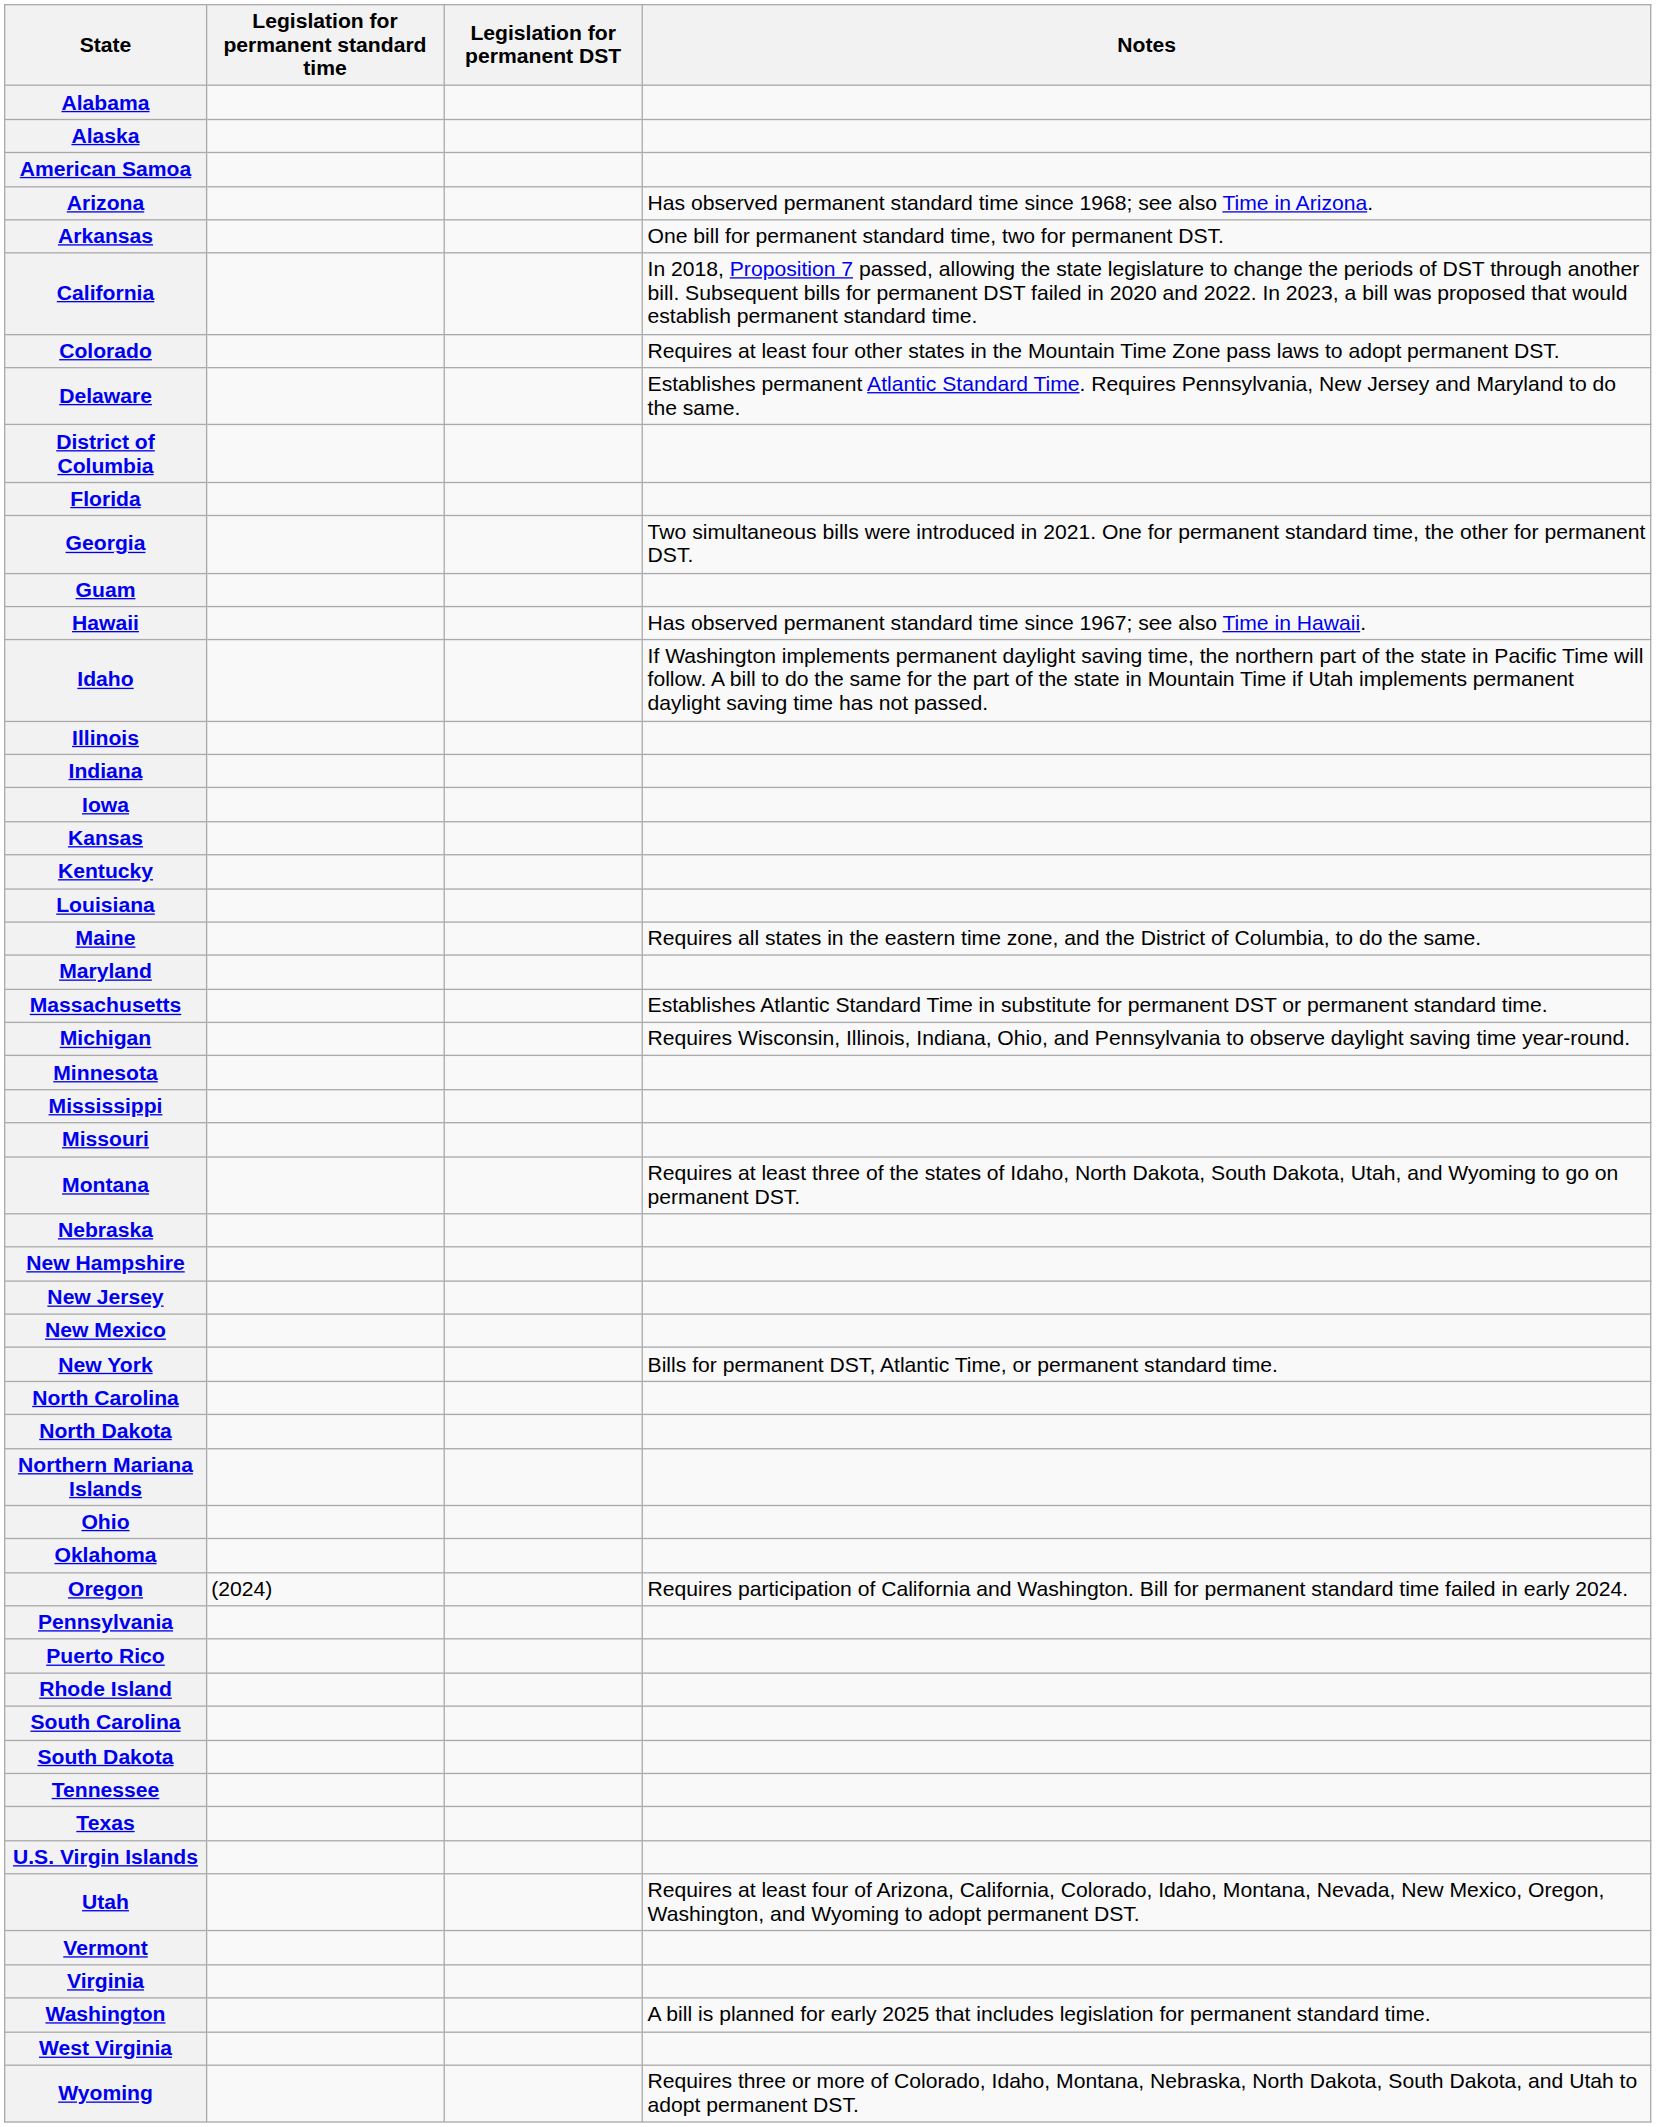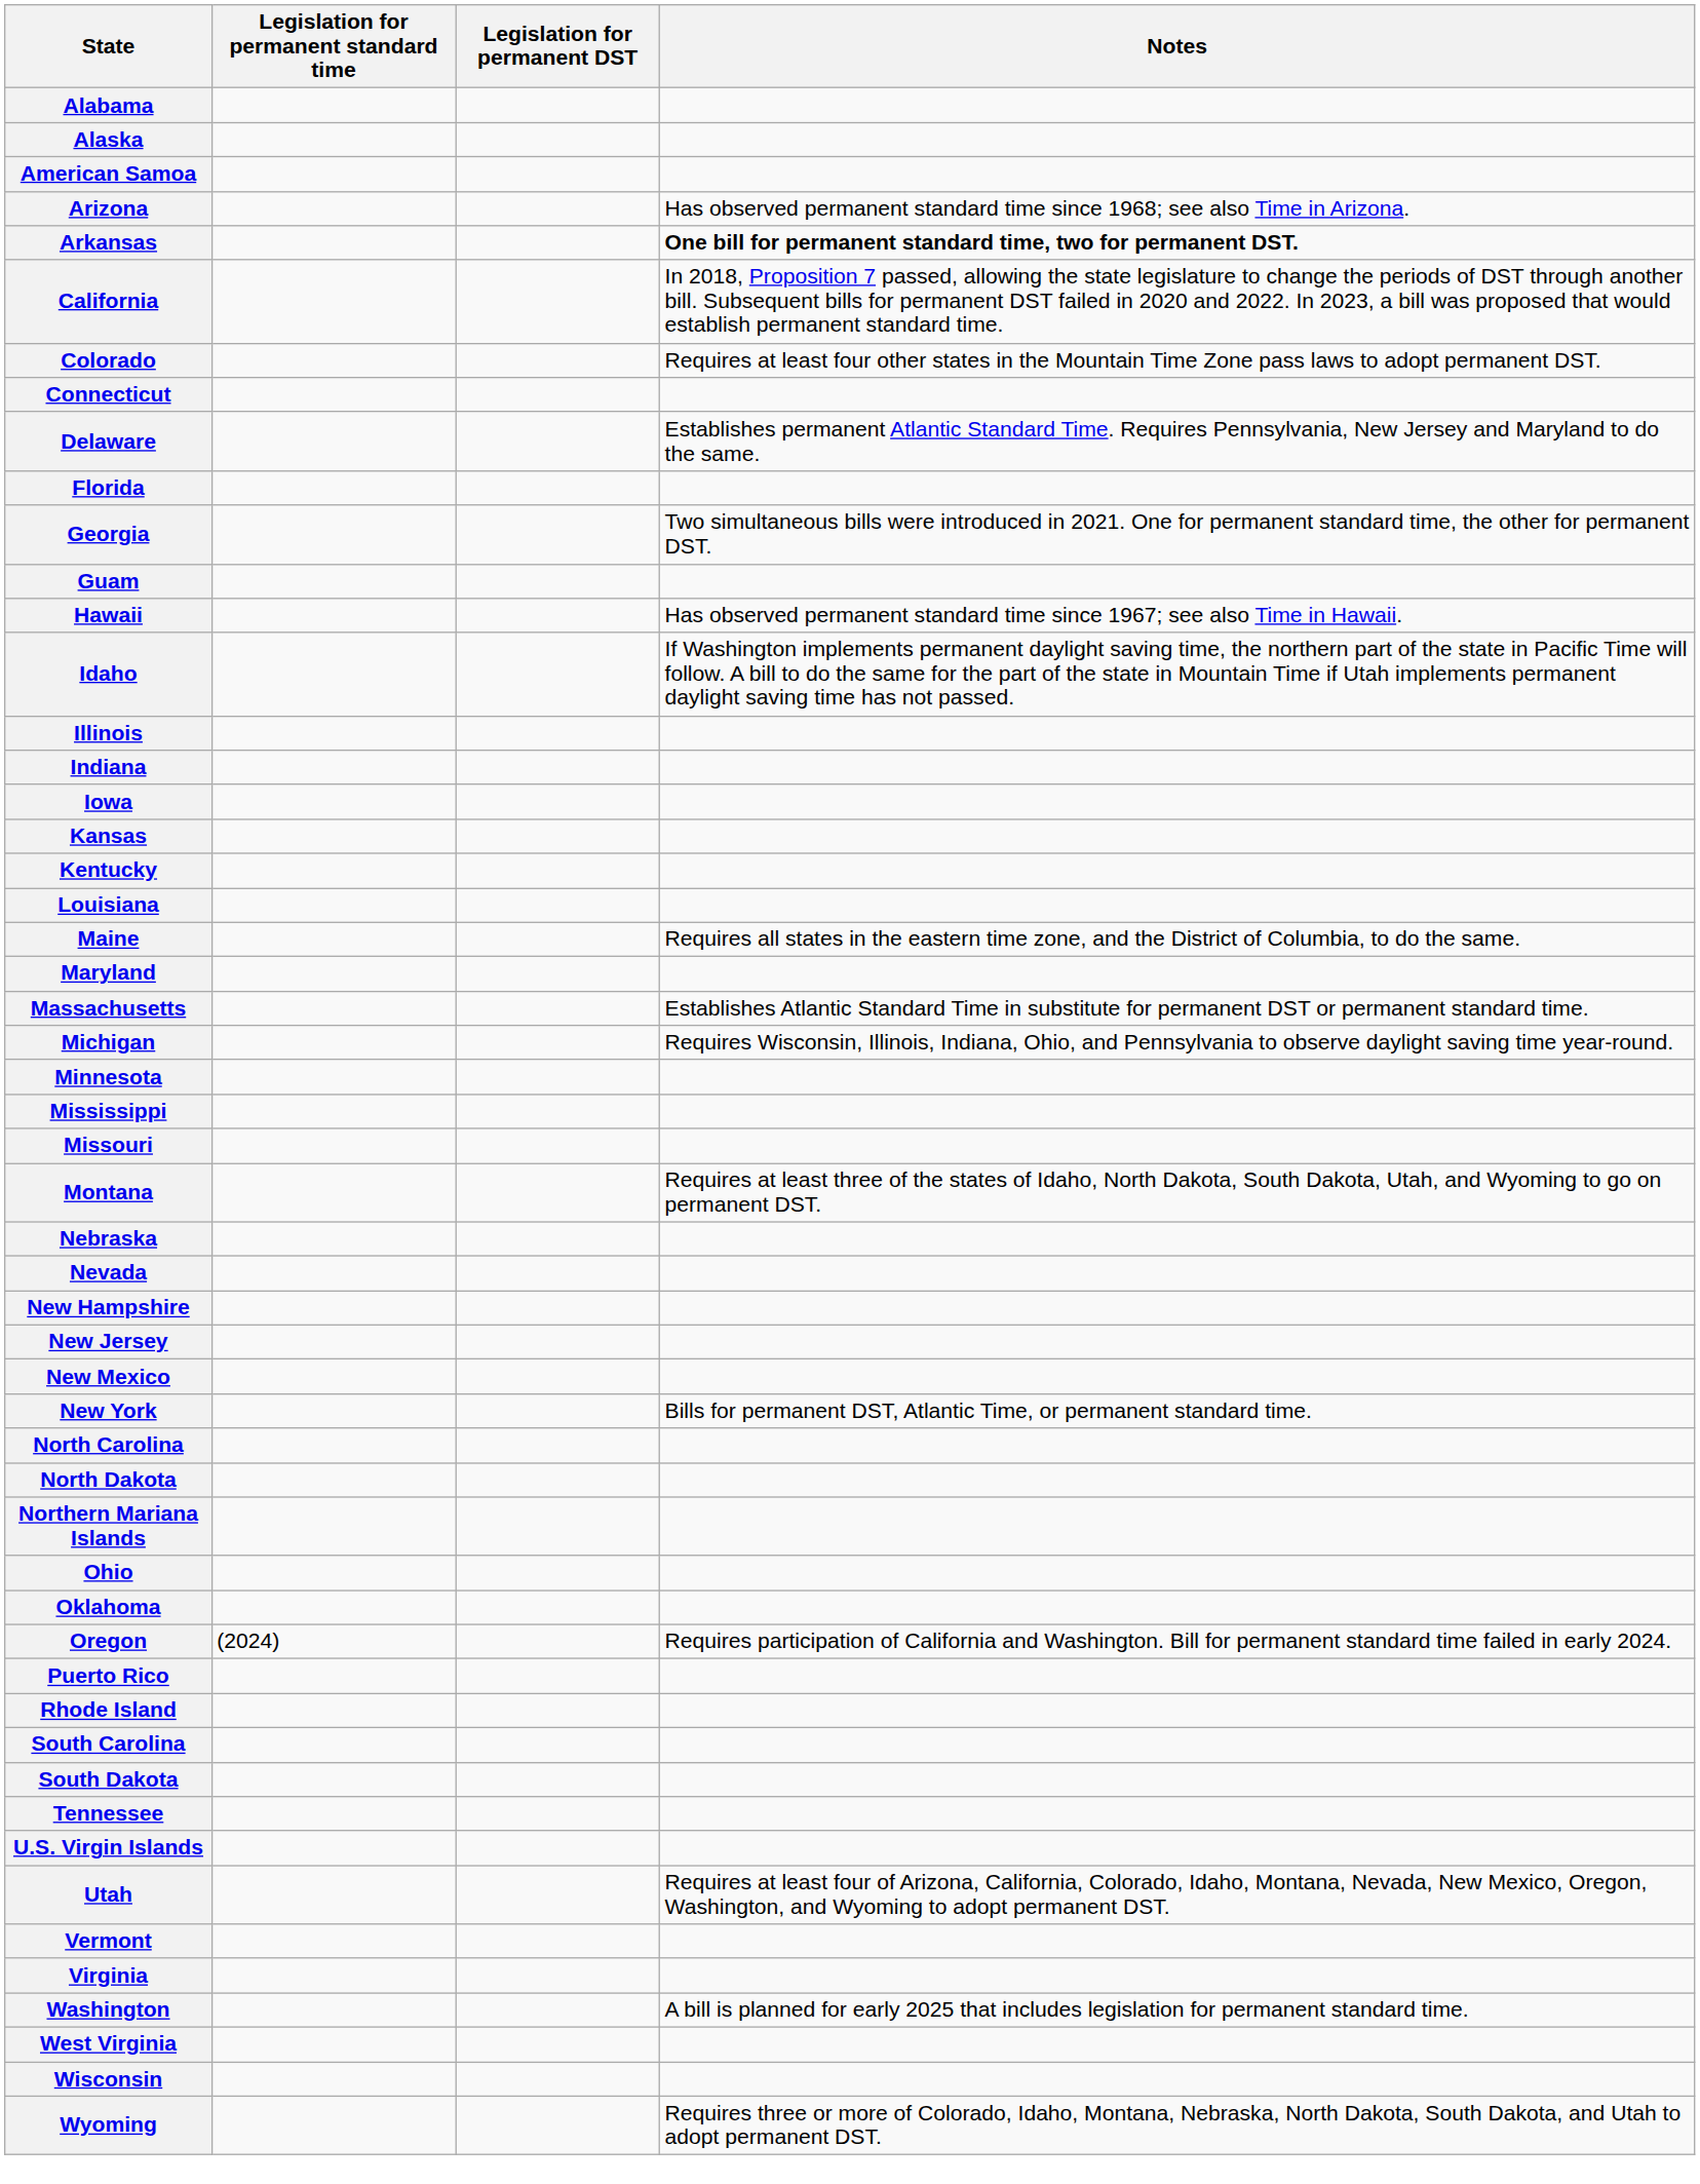Arkansas | Notes: normal -> bold
+ row: Connecticut
- row: District of Columbia
+ row: Nevada
- row: Pennsylvania
- row: Texas
+ row: Wisconsin
